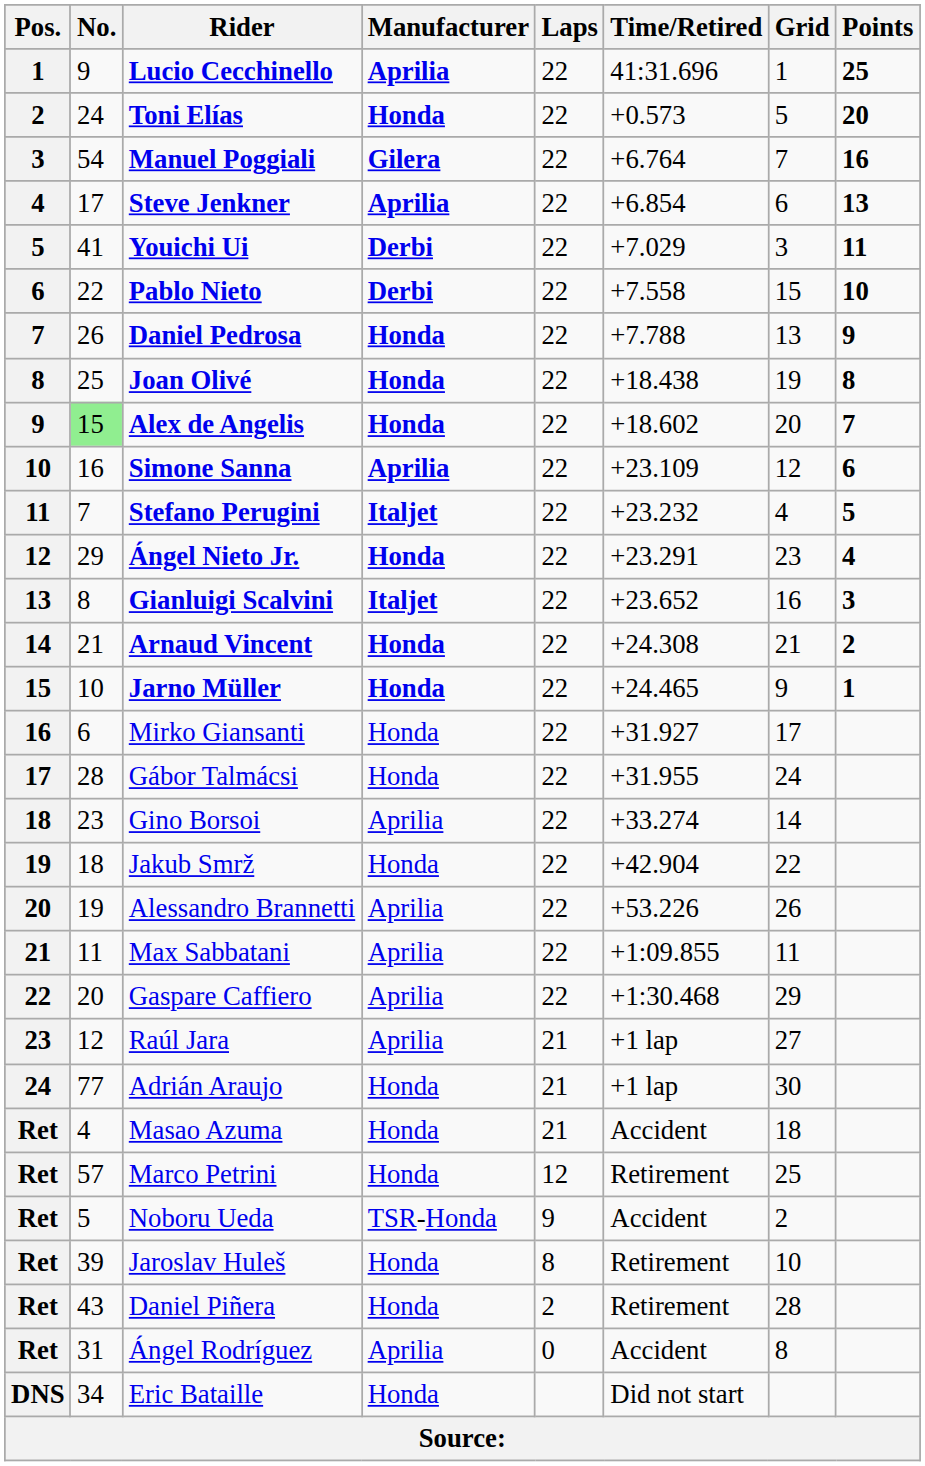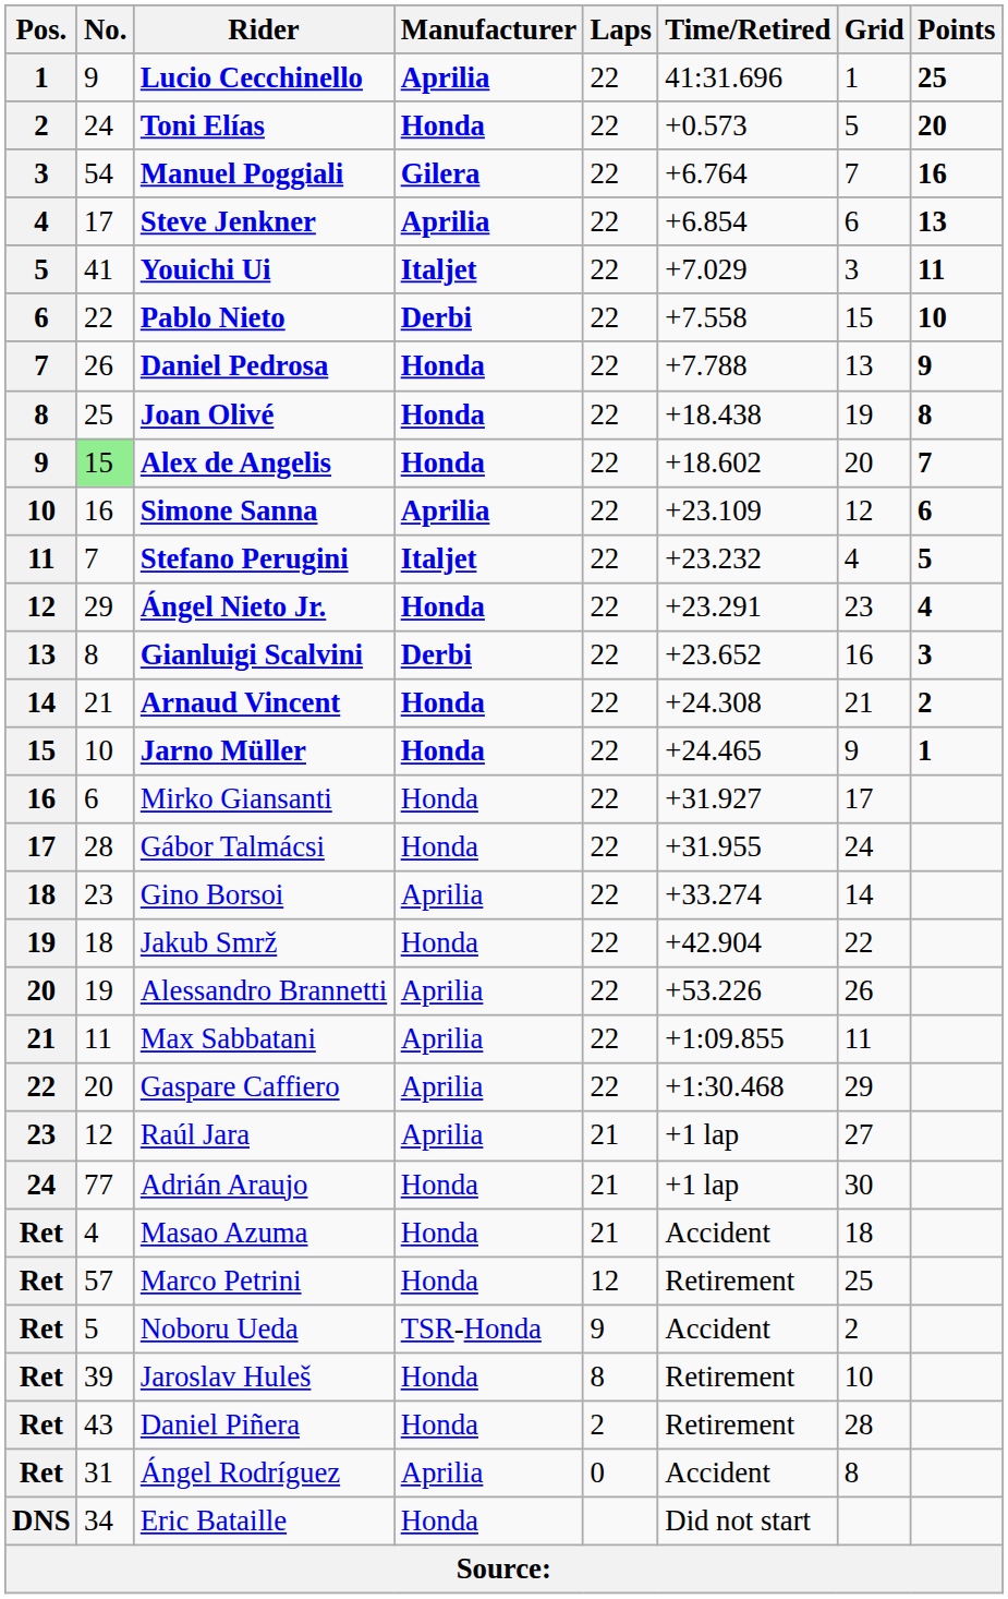Youichi Ui | Manufacturer: Derbi -> Italjet
Gianluigi Scalvini | Manufacturer: Italjet -> Derbi
